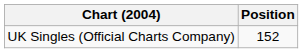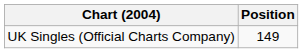UK Singles (Official Charts Company) | Position: 152 -> 149
